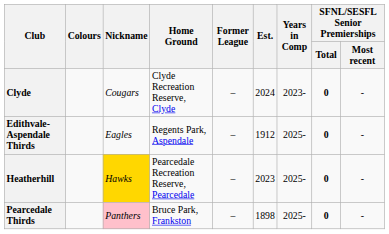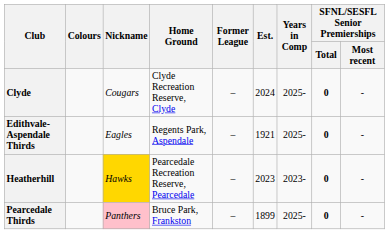Clyde | Years in Comp: 2023- -> 2025-
Edithvale-Aspendale Thirds | Est.: 1912 -> 1921
Heatherhill | Years in Comp: 2025- -> 2023-
Pearcedale Thirds | Est.: 1898 -> 1899
